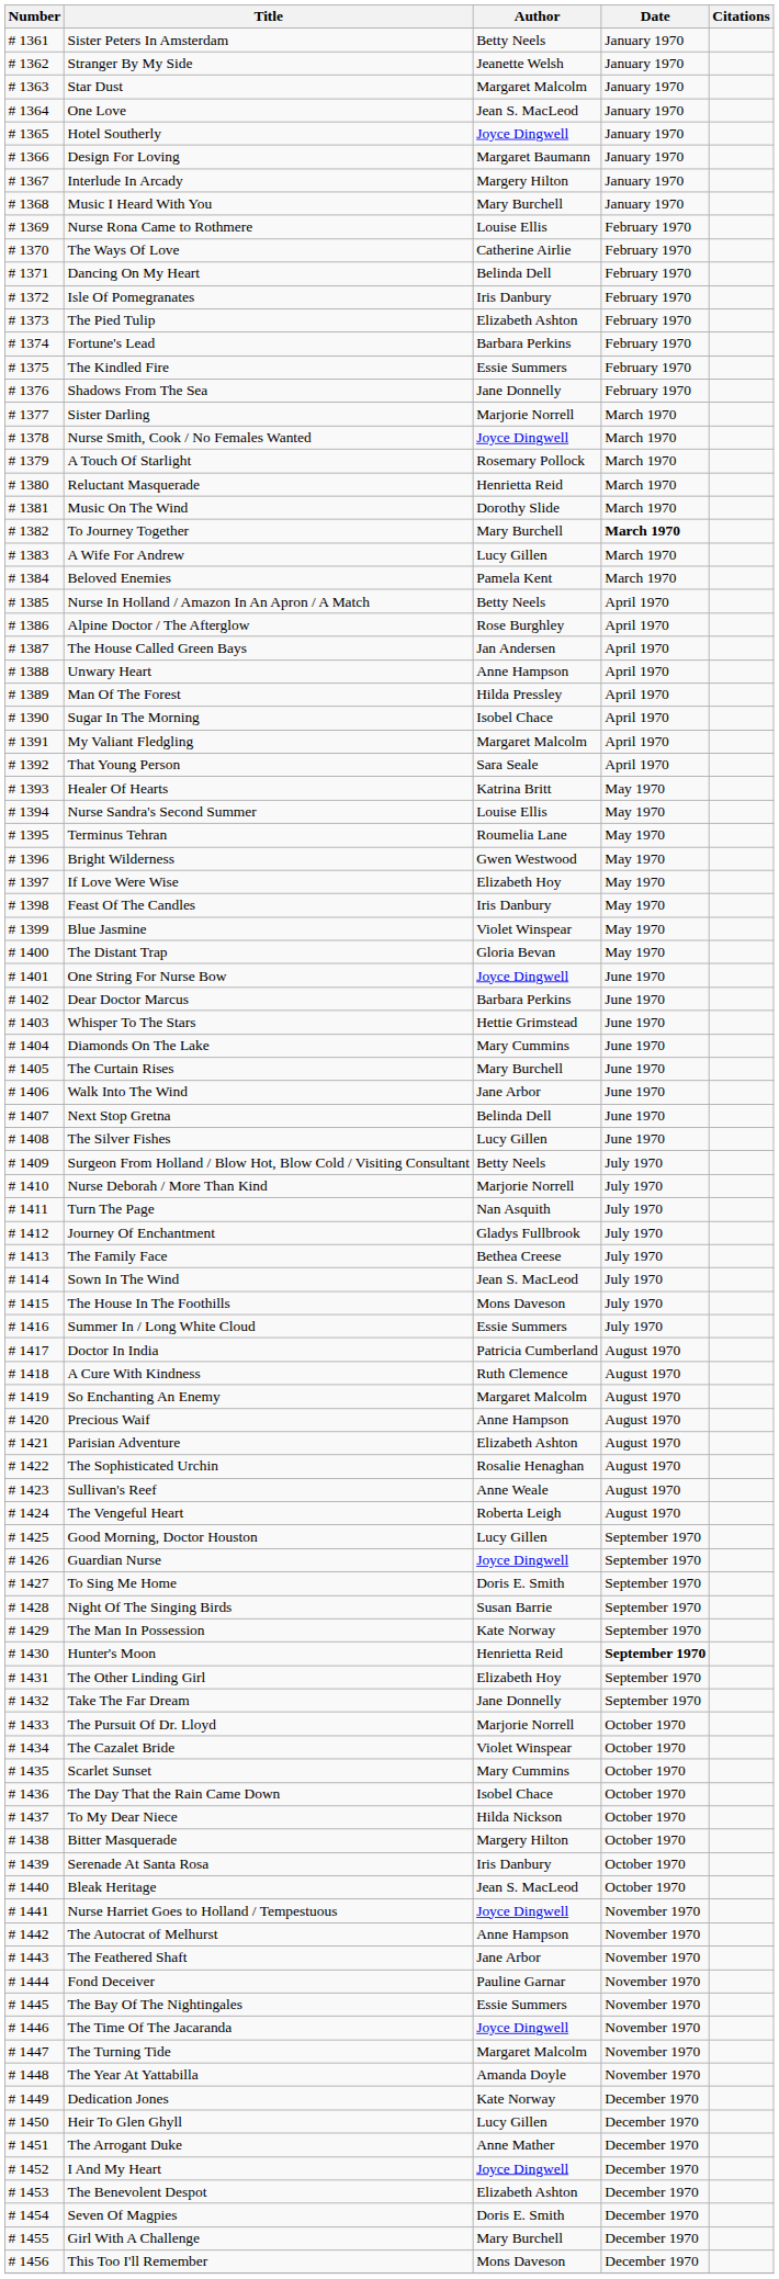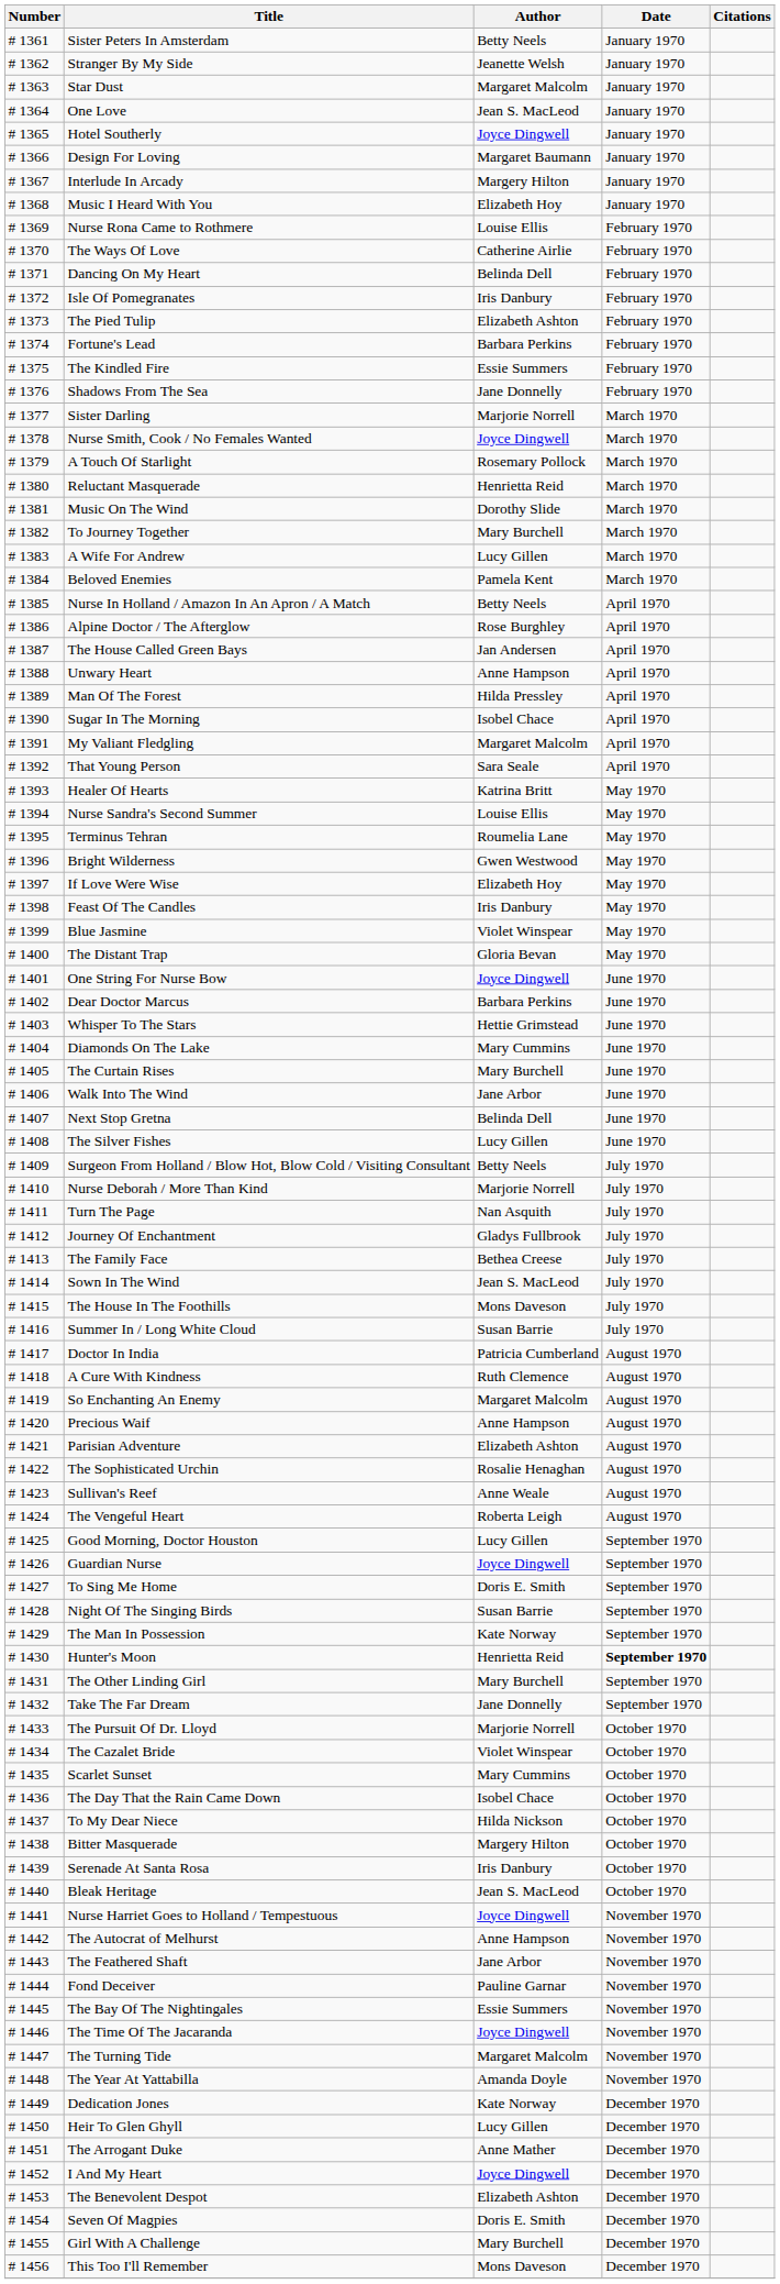Music I Heard With You | Author: Mary Burchell -> Elizabeth Hoy
To Journey Together | Date: bold -> normal
Summer In / Long White Cloud | Author: Essie Summers -> Susan Barrie
The Other Linding Girl | Author: Elizabeth Hoy -> Mary Burchell
